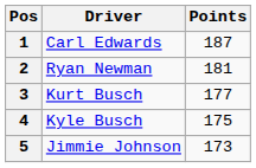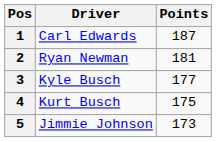3 | Driver: Kurt Busch -> Kyle Busch
4 | Driver: Kyle Busch -> Kurt Busch
